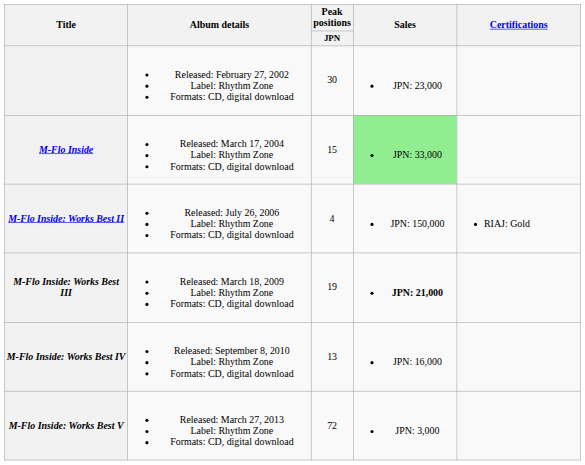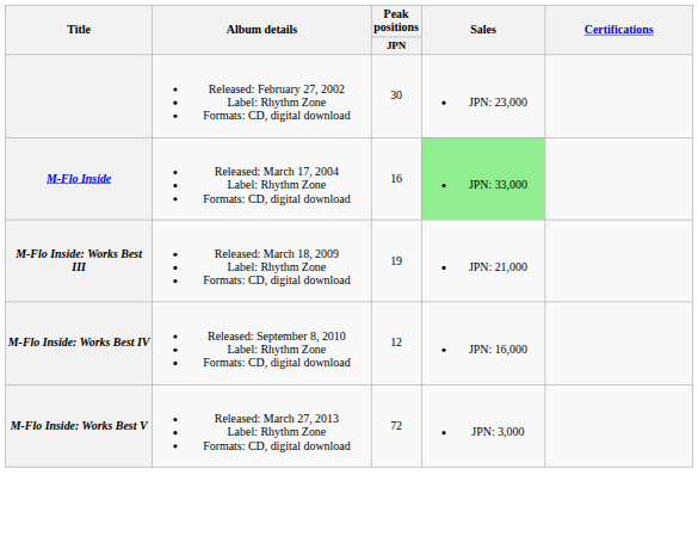M-Flo Inside | Peak positions / JPN: 15 -> 16
- row: M-Flo Inside: Works Best II | Released: July 26, 2006 Label: Rhythm Zone Formats: CD, digital download | 4 | JPN: 150,000 | RIAJ: Gold
M-Flo Inside: Works Best III | Sales: bold -> normal
M-Flo Inside: Works Best IV | Peak positions / JPN: 13 -> 12
